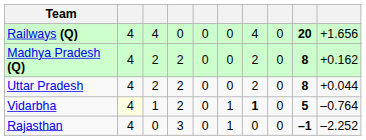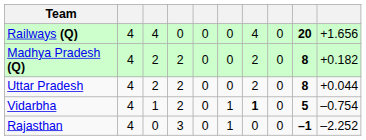Madhya Pradesh (Q) | column 10: +0.162 -> +0.182
Vidarbha | column 2: lightyellow background -> no background
Vidarbha | column 10: –0.764 -> –0.754
